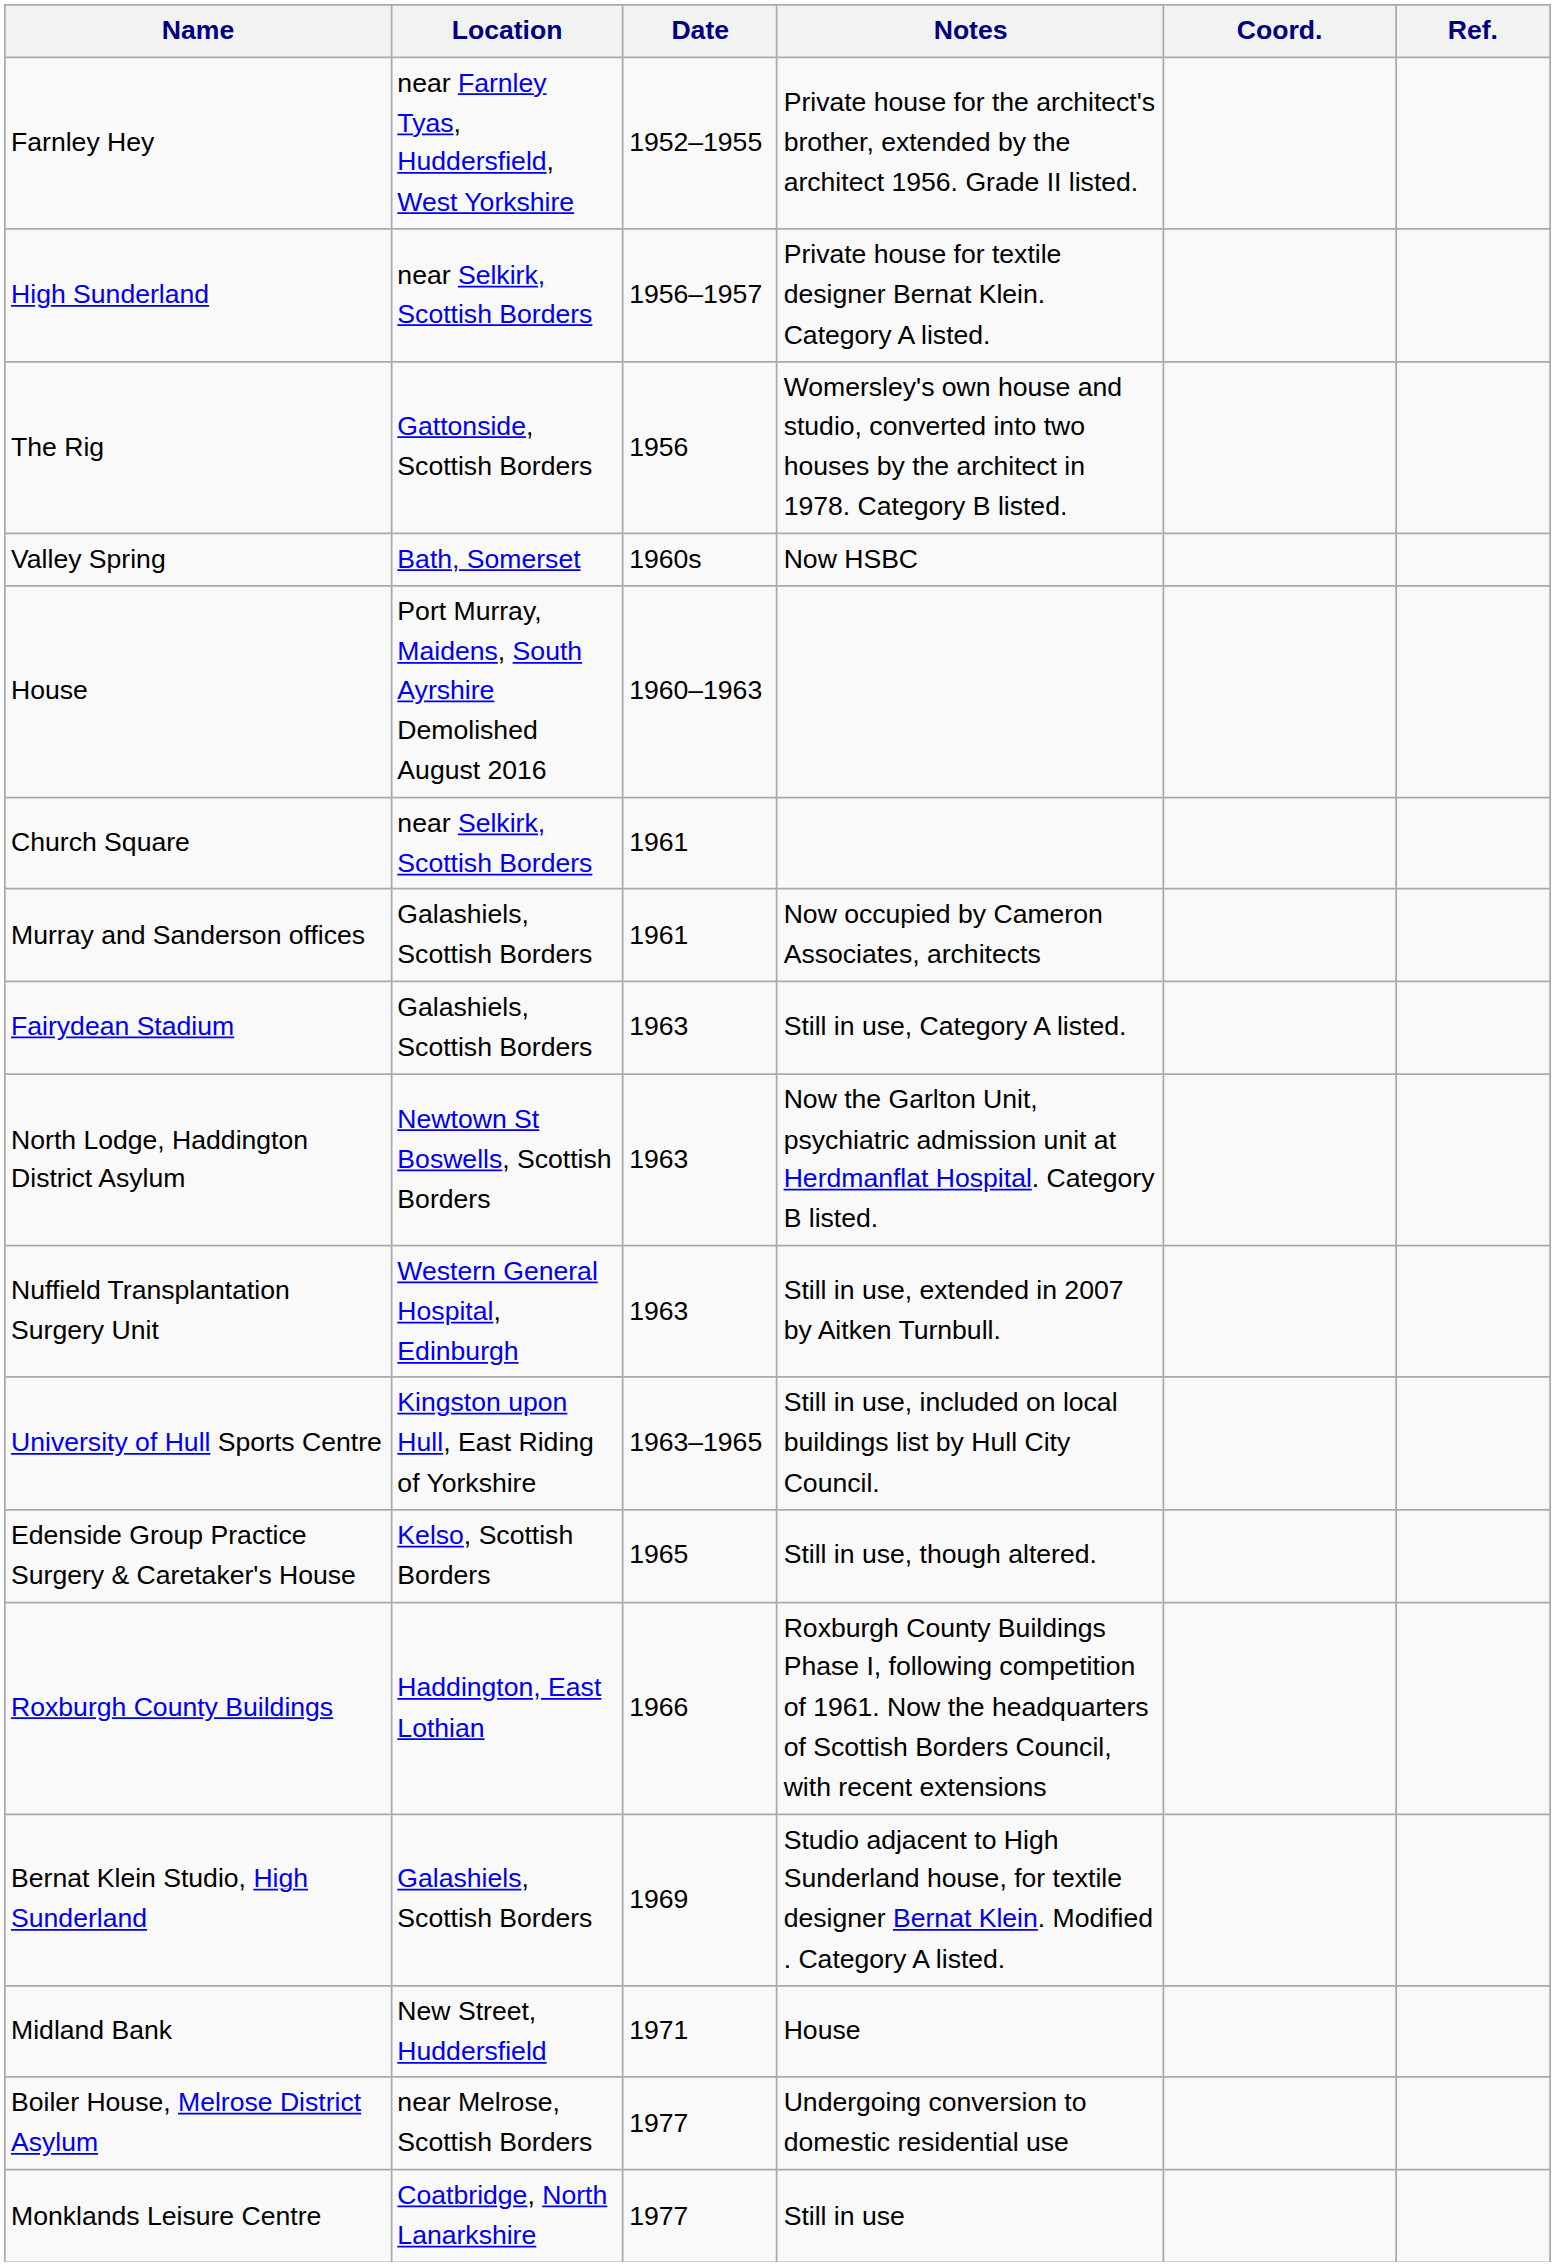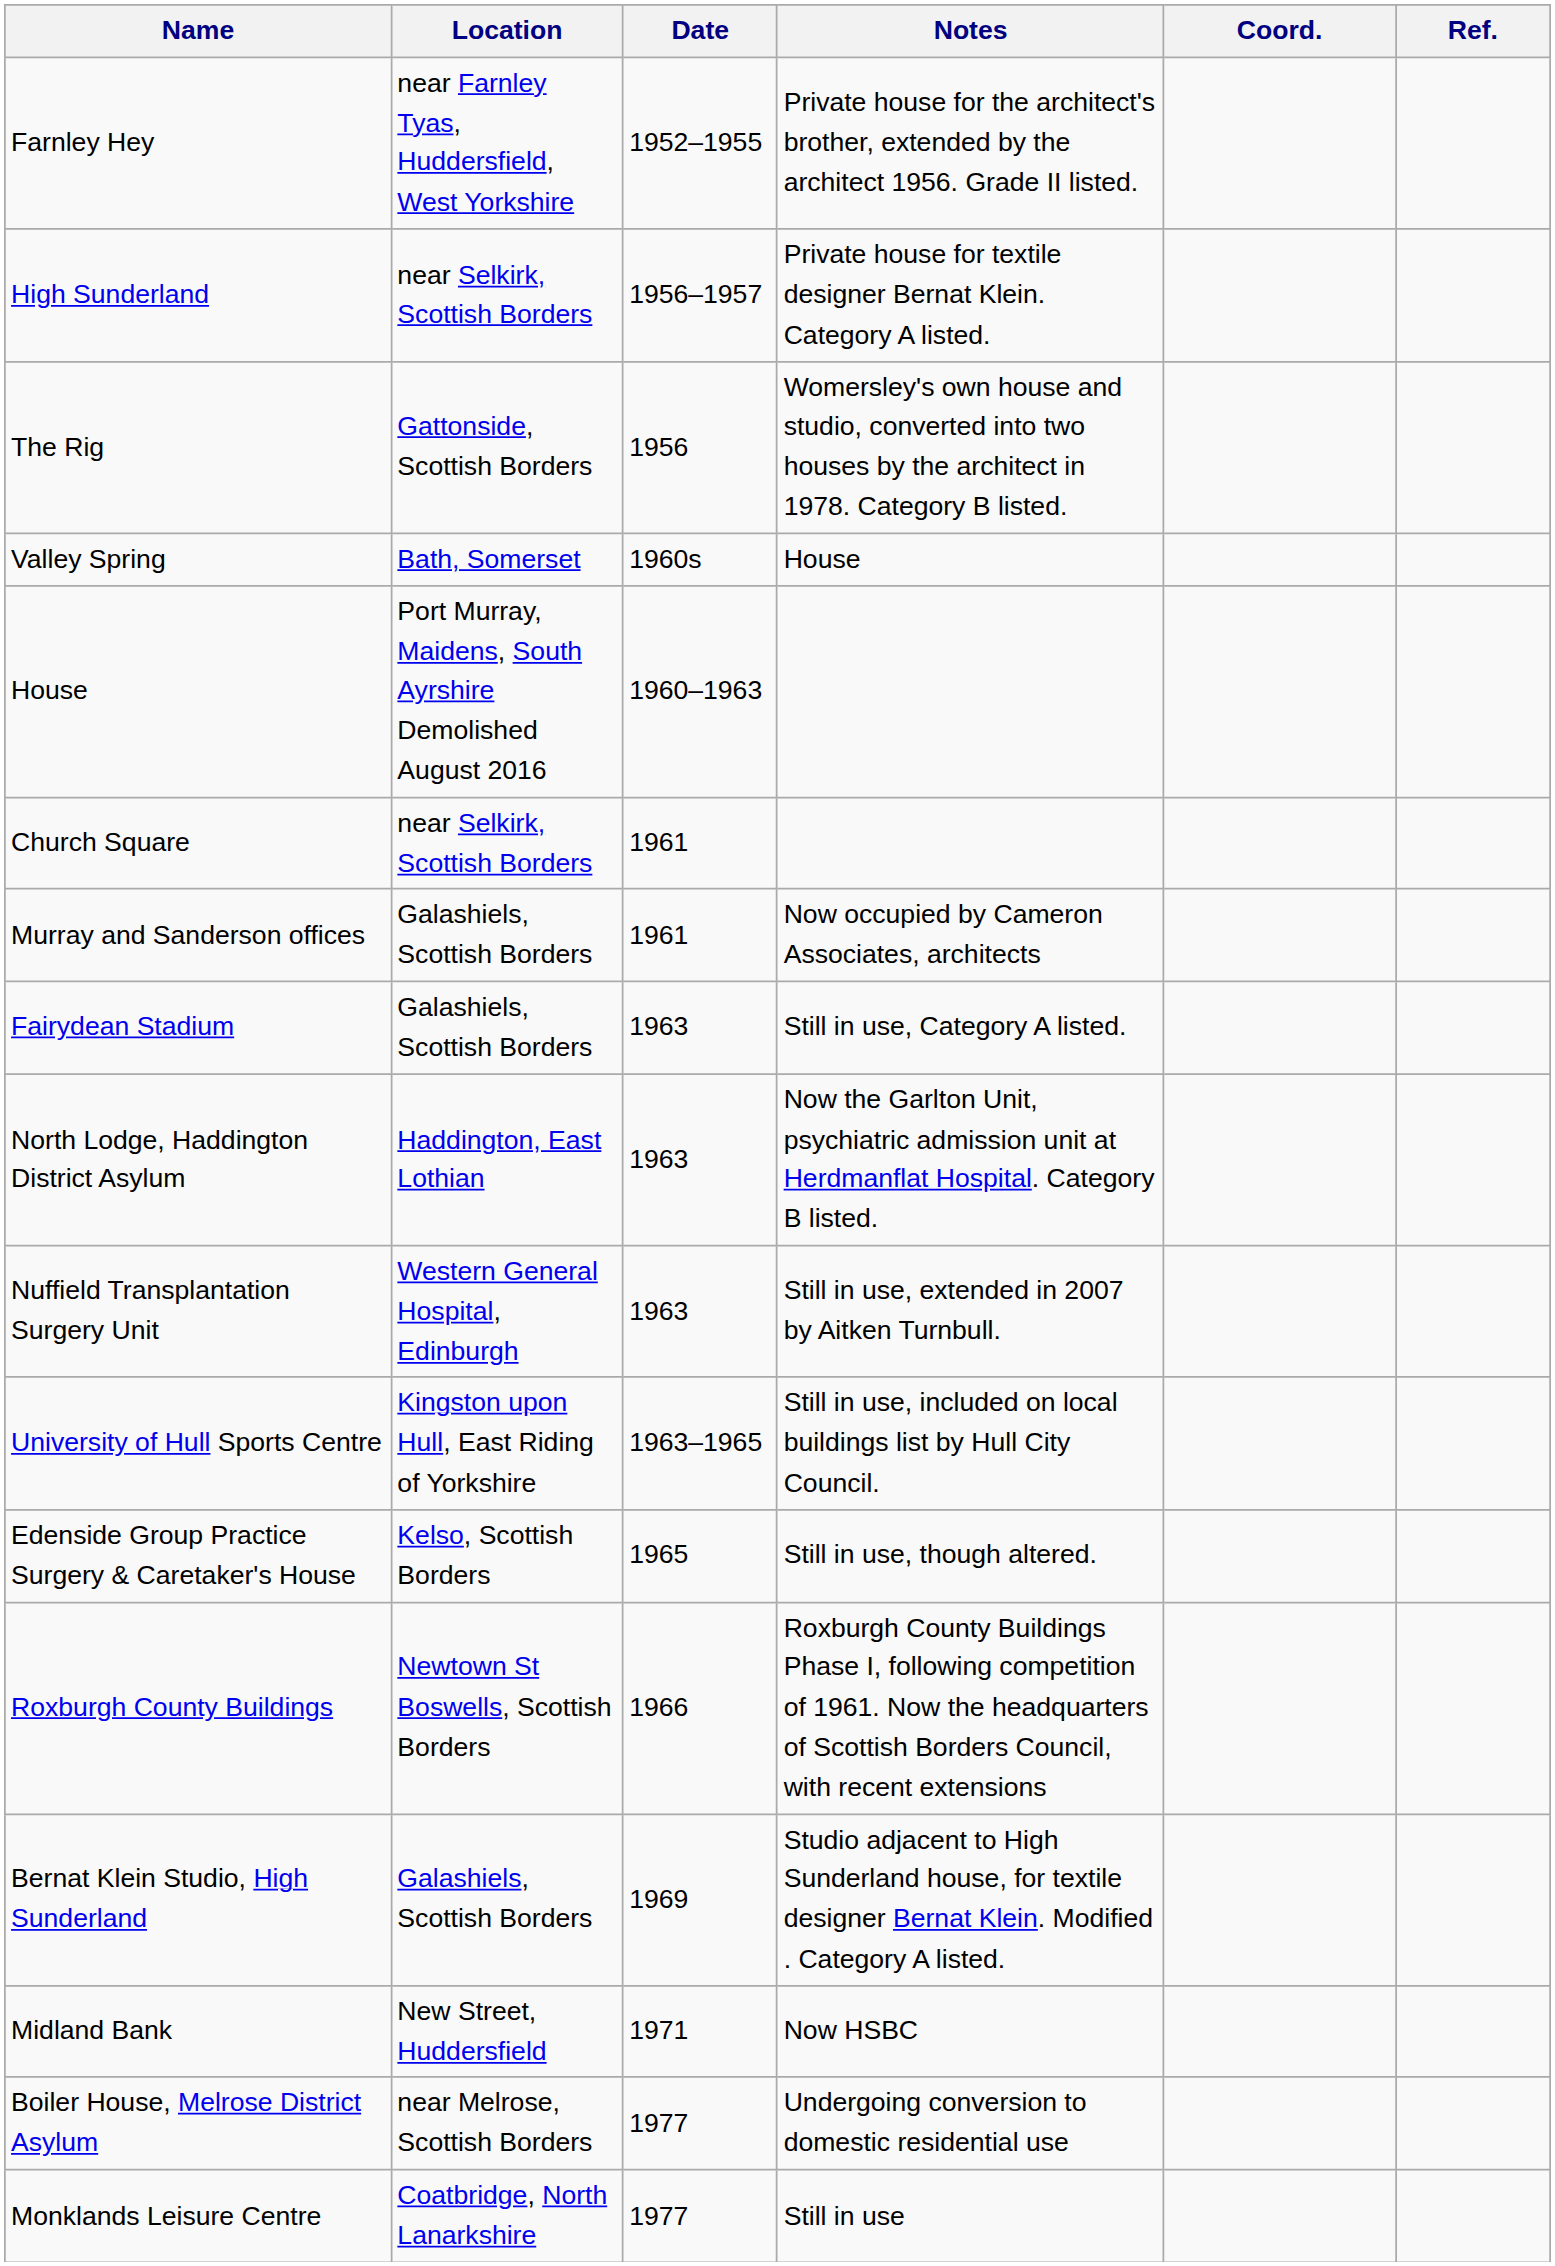Valley Spring | Notes: Now HSBC -> House
North Lodge, Haddington District Asylum | Location: Newtown St Boswells, Scottish Borders -> Haddington, East Lothian
Roxburgh County Buildings | Location: Haddington, East Lothian -> Newtown St Boswells, Scottish Borders
Midland Bank | Notes: House -> Now HSBC
